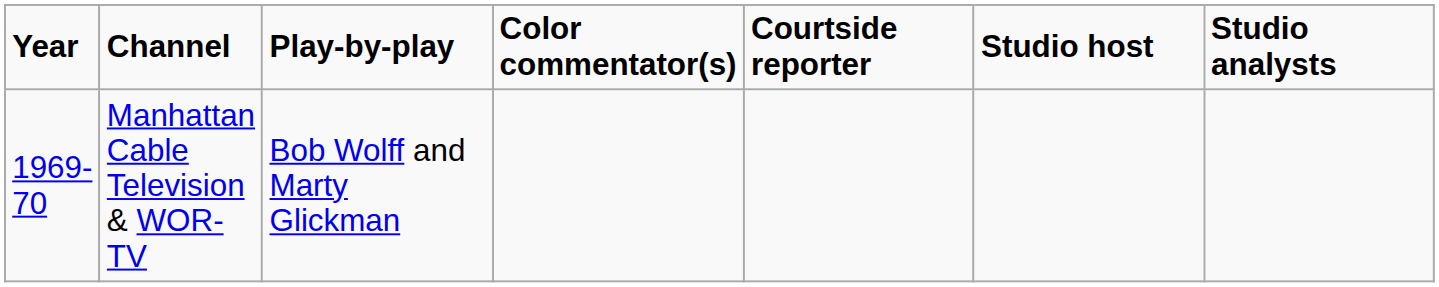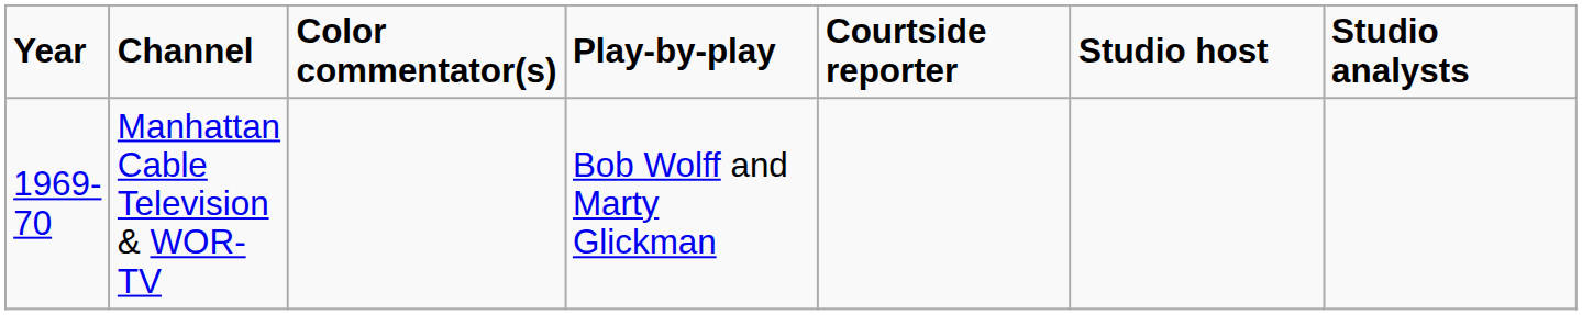columns swapped: Play-by-play <-> Color commentator(s)
